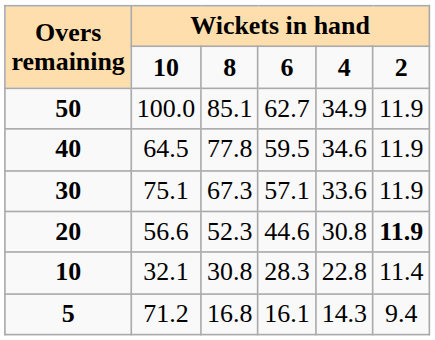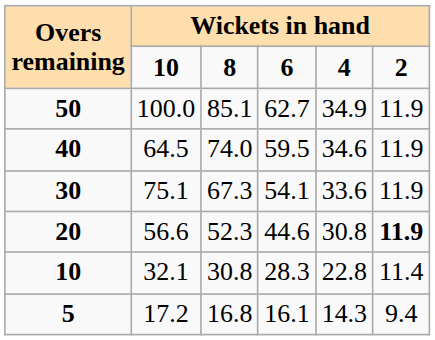40 | column 3: 77.8 -> 74.0
30 | column 4: 57.1 -> 54.1
5 | column 2: 71.2 -> 17.2
